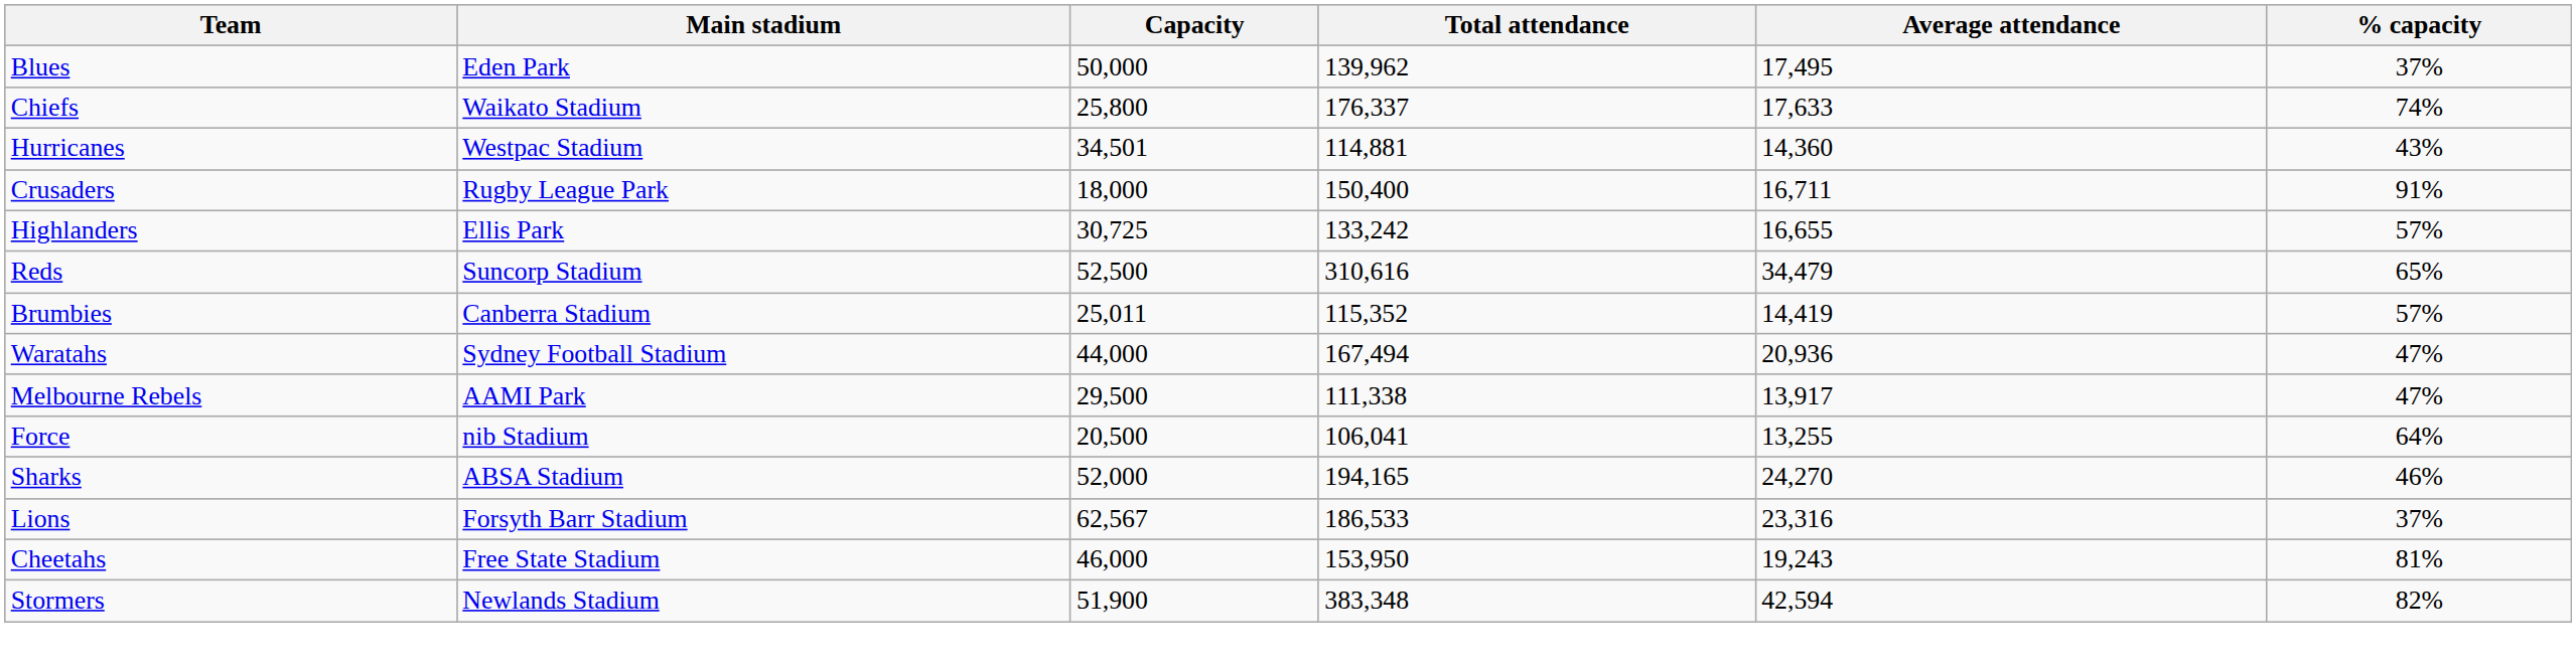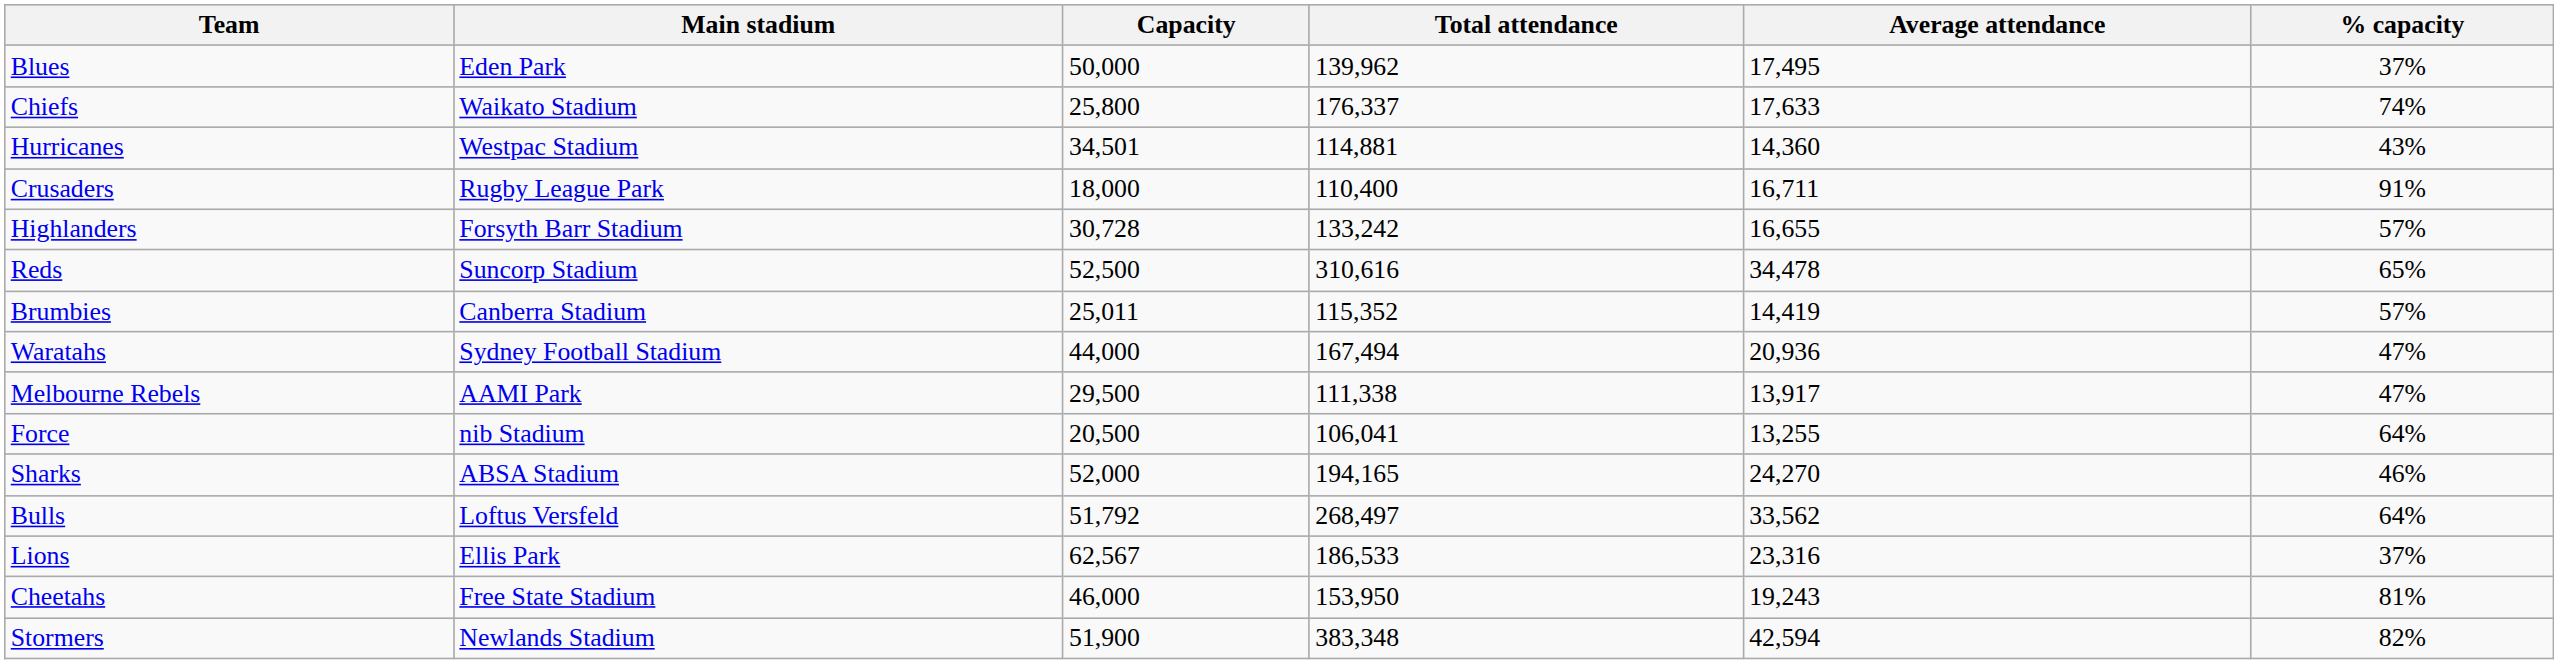Crusaders | Total attendance: 150,400 -> 110,400
Highlanders | Main stadium: Ellis Park -> Forsyth Barr Stadium
Highlanders | Capacity: 30,725 -> 30,728
Reds | Average attendance: 34,479 -> 34,478
+ row: Bulls | Loftus Versfeld | 51,792 | 268,497 | 33,562 | 64%
Lions | Main stadium: Forsyth Barr Stadium -> Ellis Park
